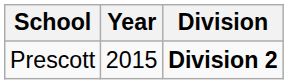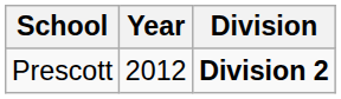Prescott | Year: 2015 -> 2012
